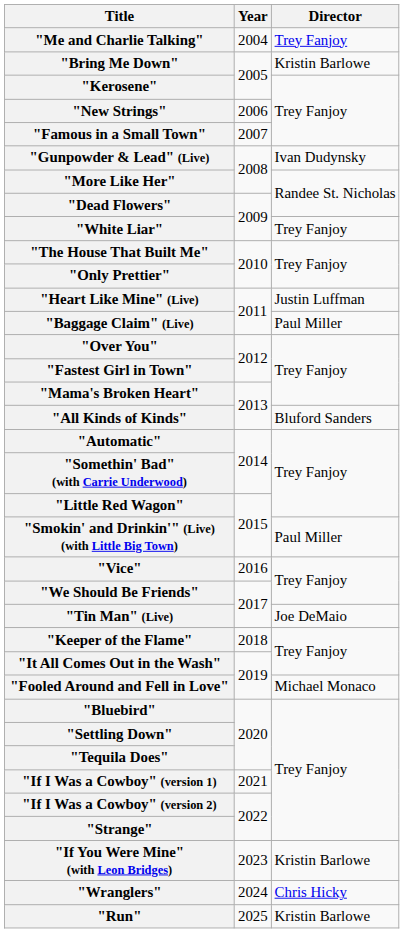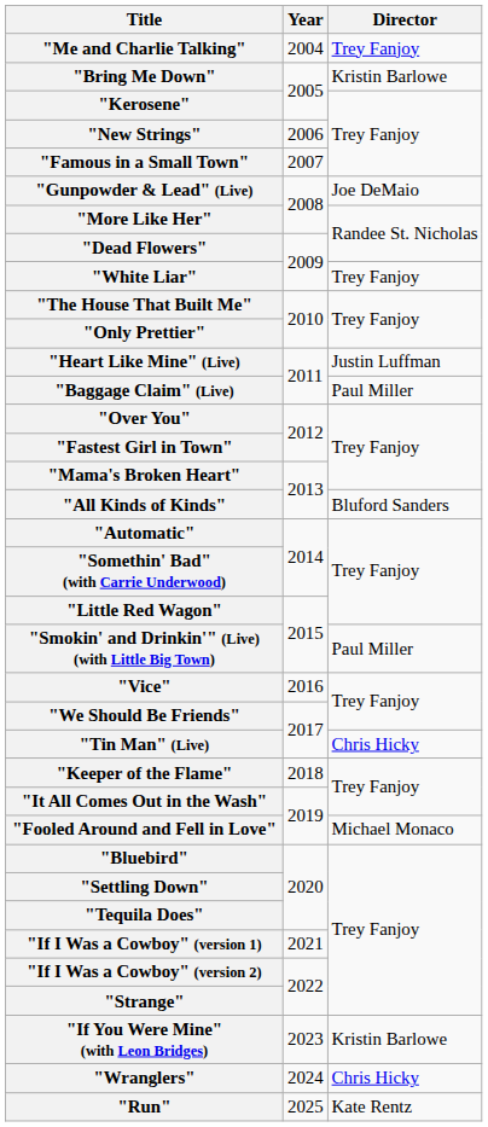"Gunpowder & Lead" (Live) | Director: Ivan Dudynsky -> Joe DeMaio
"Tin Man" (Live) | Director: Joe DeMaio -> Chris Hicky
"Run" | Director: Kristin Barlowe -> Kate Rentz
